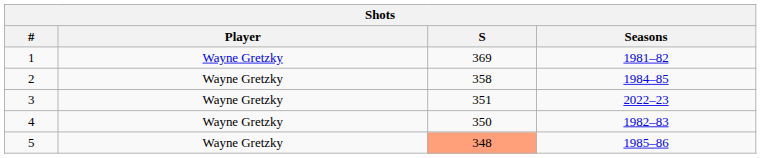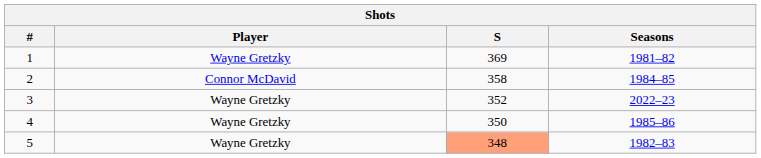2 | Player: Wayne Gretzky -> Connor McDavid
3 | S: 351 -> 352
4 | Seasons: 1982–83 -> 1985–86
5 | Seasons: 1985–86 -> 1982–83
